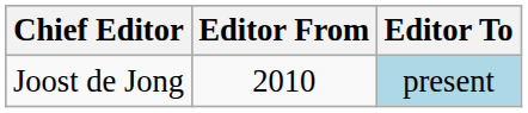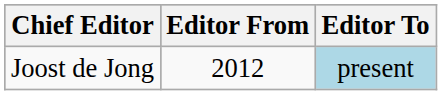Joost de Jong | Editor From: 2010 -> 2012
